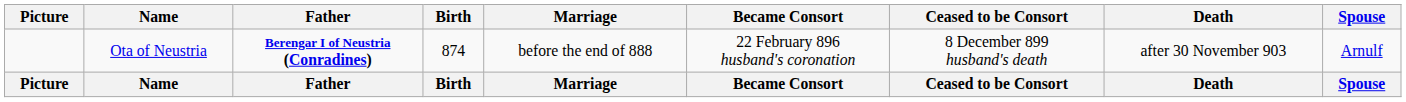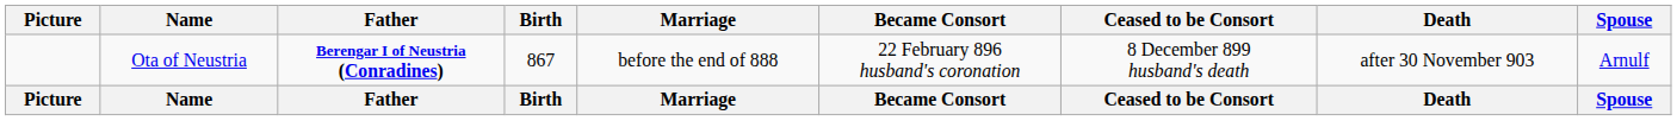Ota of Neustria | Birth: 874 -> 867
